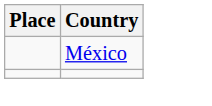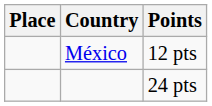+ column: Points | 12 pts | 24 pts
